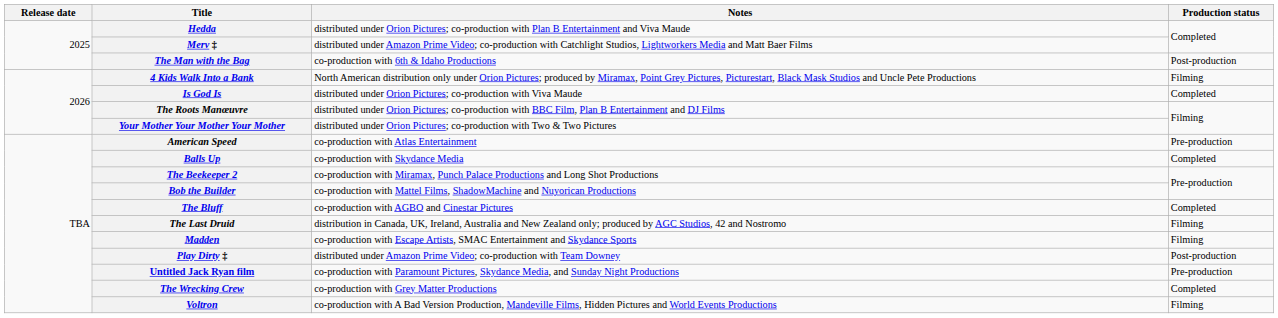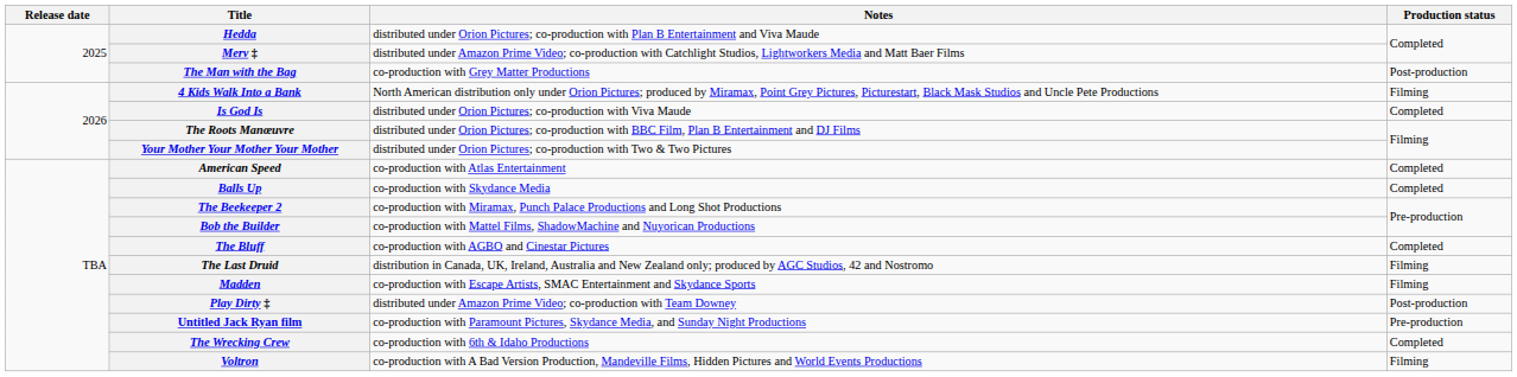The Man with the Bag | Notes: co-production with 6th & Idaho Productions -> co-production with Grey Matter Productions
American Speed | Production status: Pre-production -> Completed
The Wrecking Crew | Notes: co-production with Grey Matter Productions -> co-production with 6th & Idaho Productions
